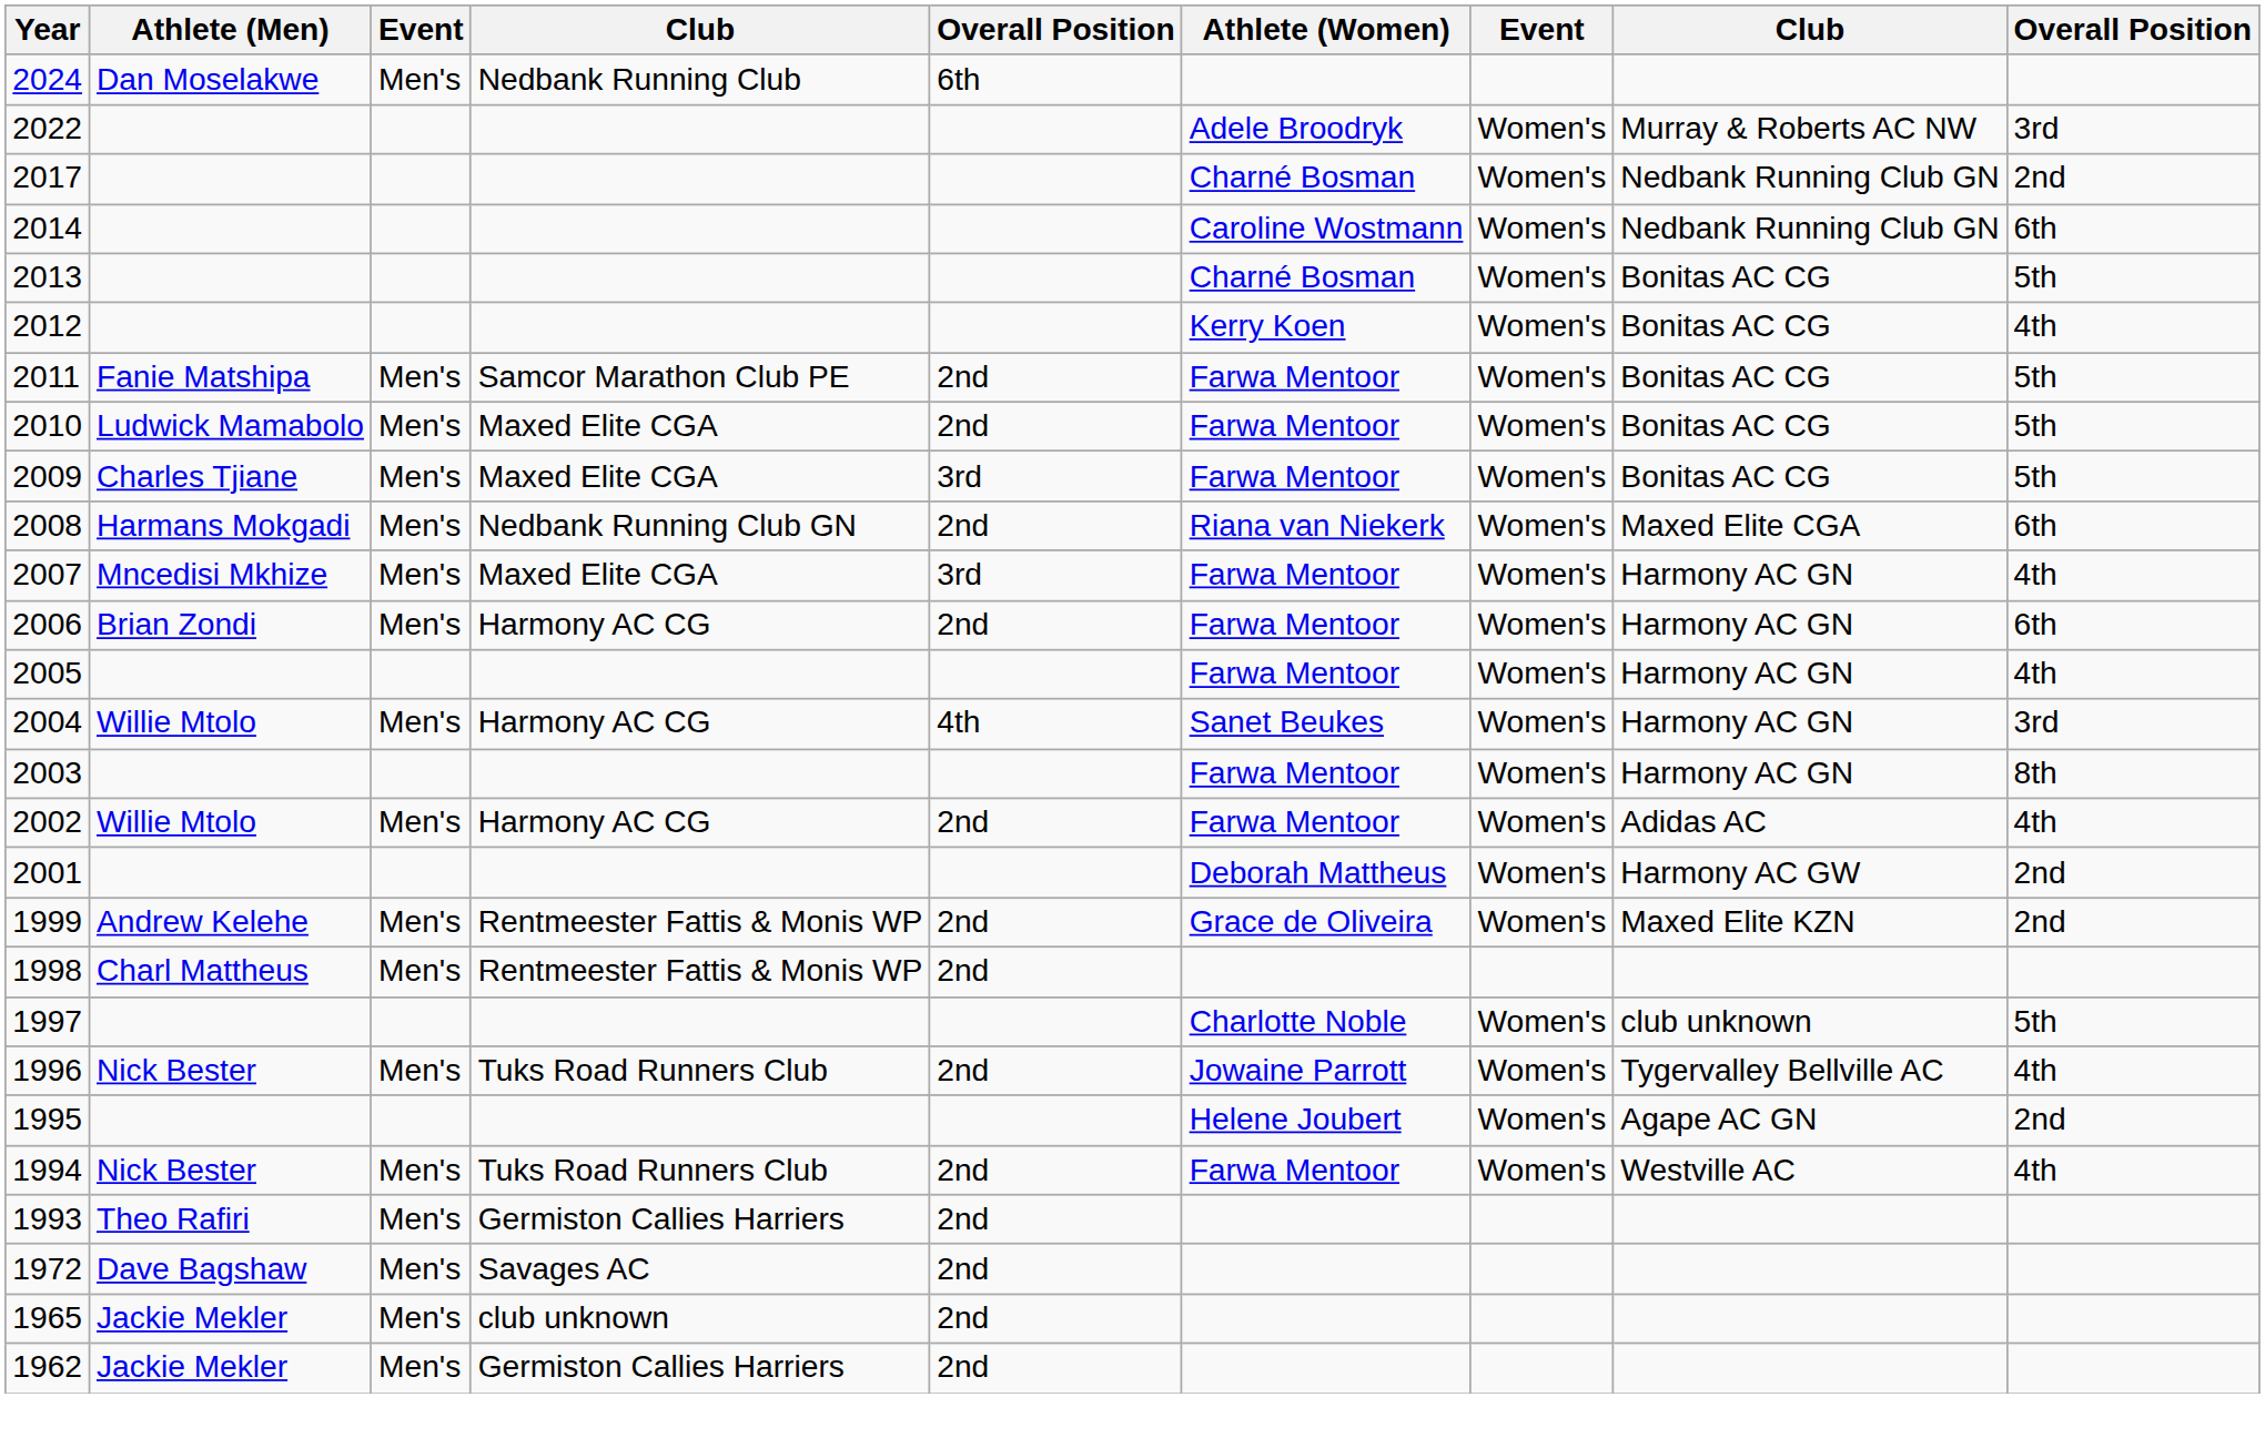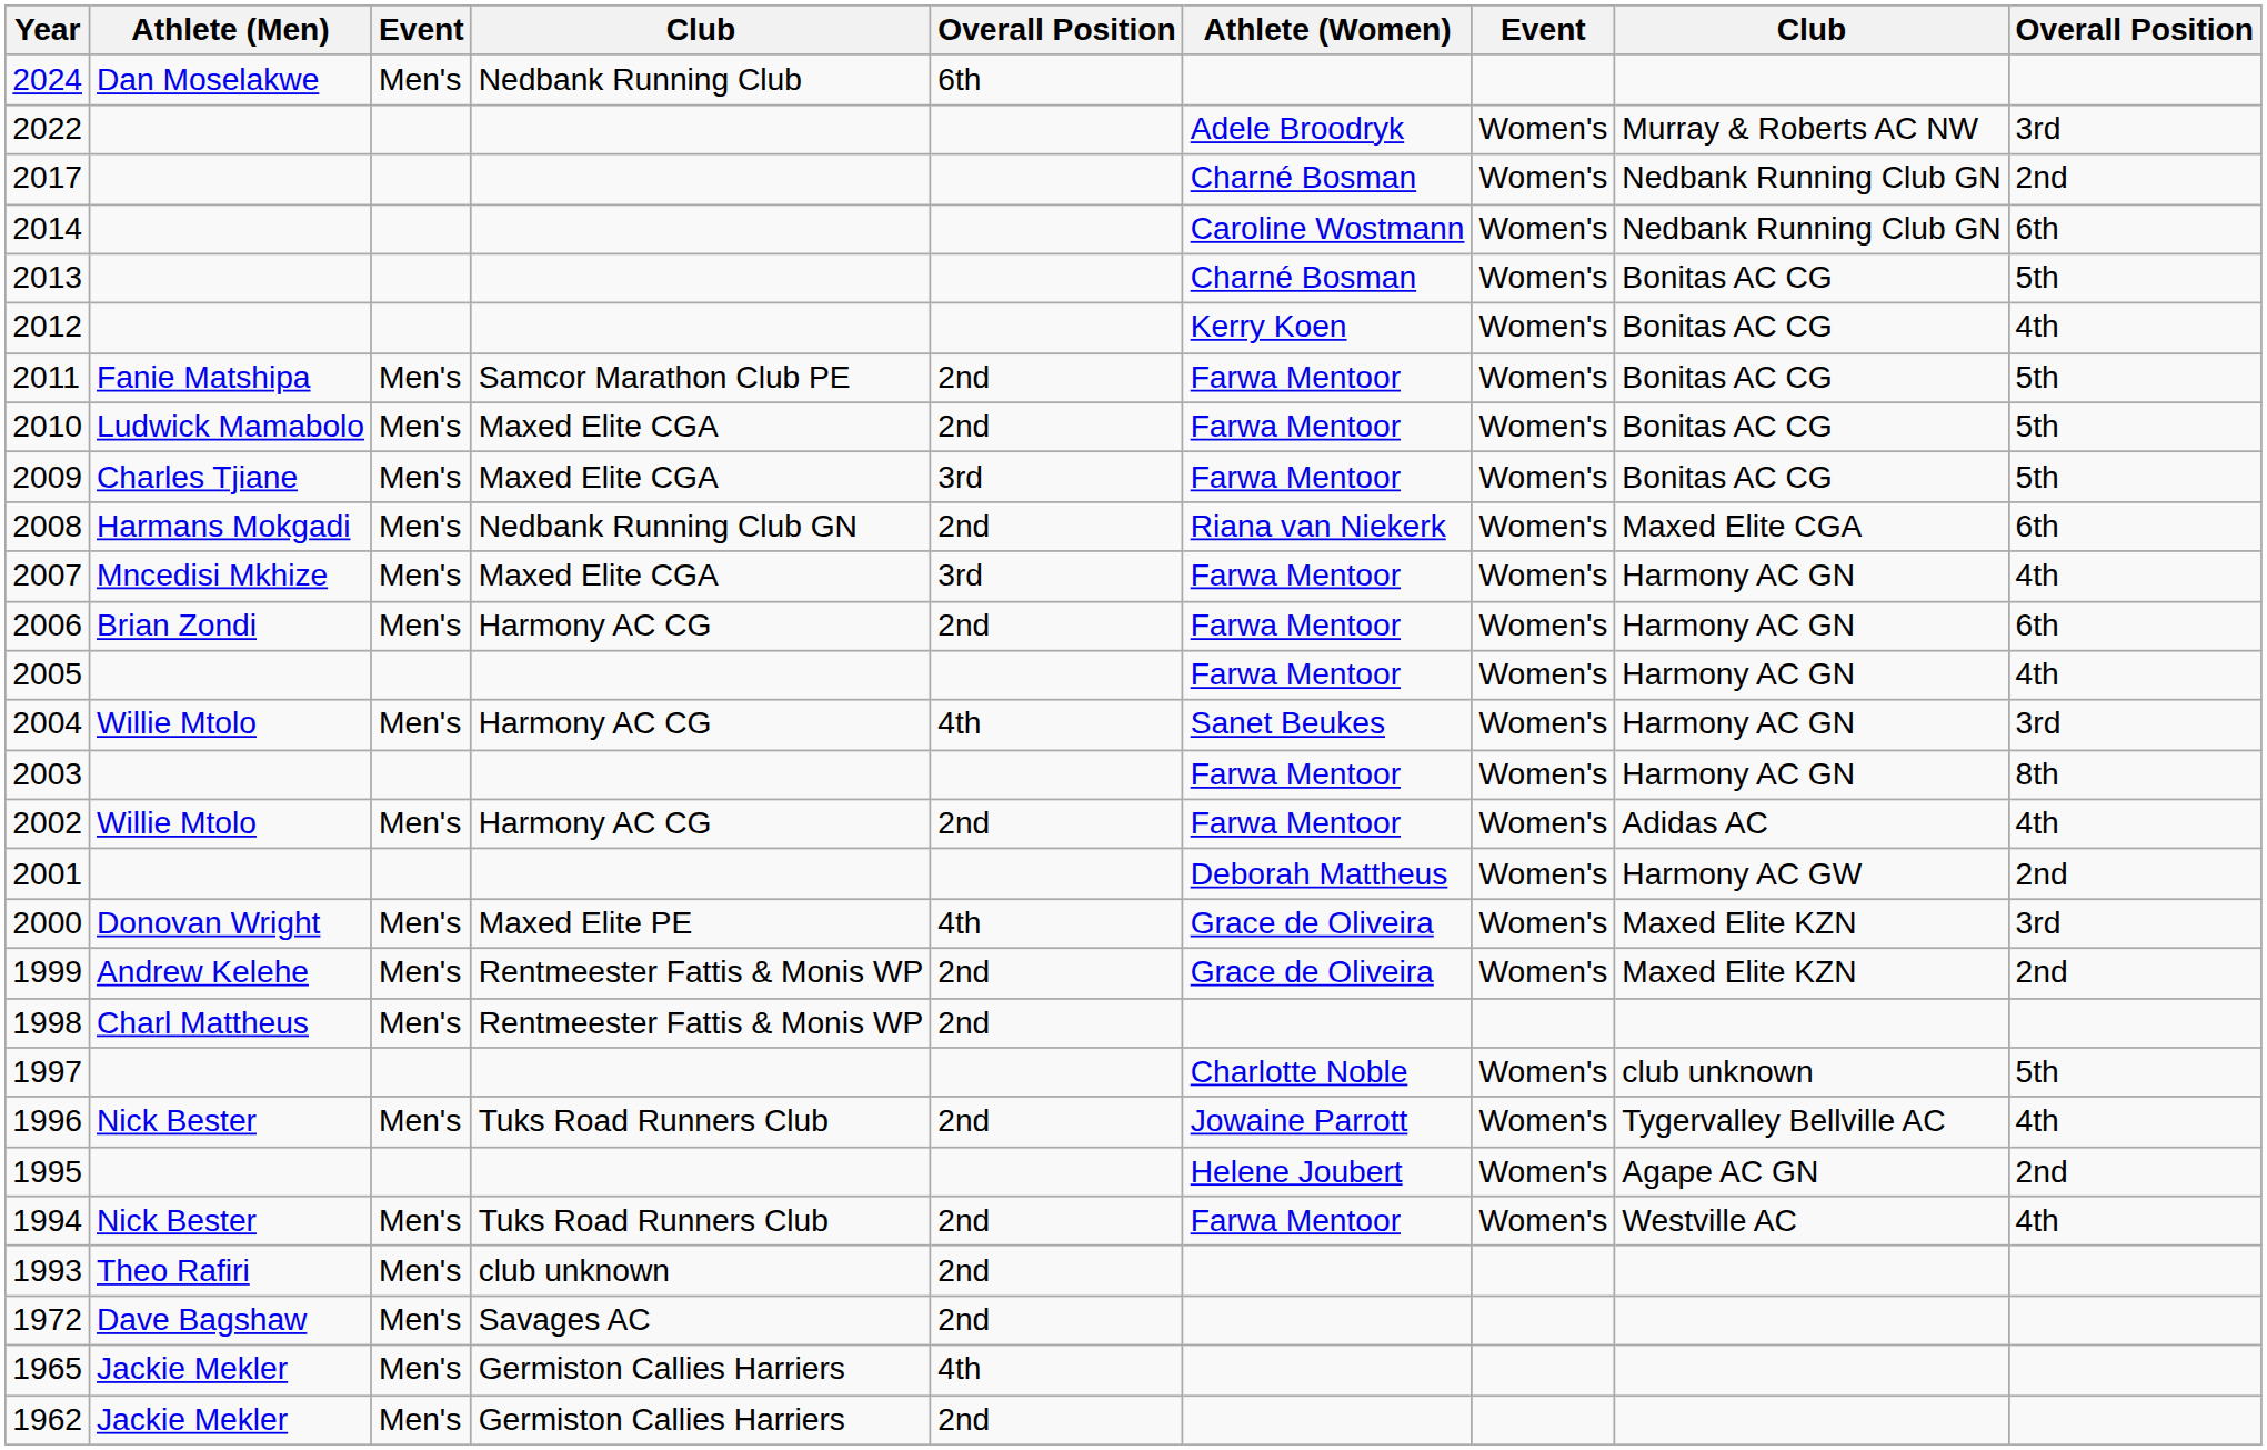+ row: 2000 | Donovan Wright | Men's | Maxed Elite PE | 4th | Grace de Oliveira | Women's | Maxed Elite KZN | 3rd
1993 | column 4: Germiston Callies Harriers -> club unknown
1965 | column 4: club unknown -> Germiston Callies Harriers
1965 | column 5: 2nd -> 4th
